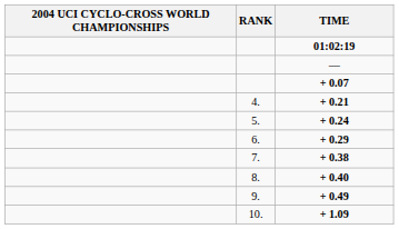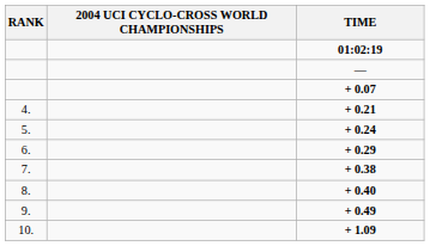columns swapped: RANK <-> 2004 UCI CYCLO-CROSS WORLD CHAMPIONSHIPS
